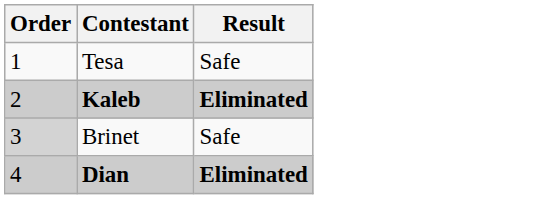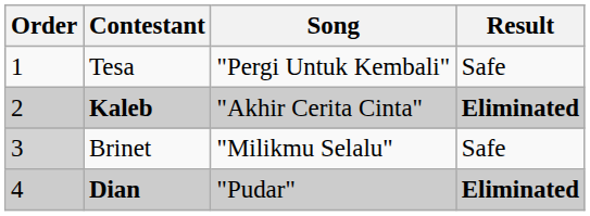+ column: Song | "Pergi Untuk Kembali" | "Akhir Cerita Cinta" | "Milikmu Selalu" | "Pudar"
